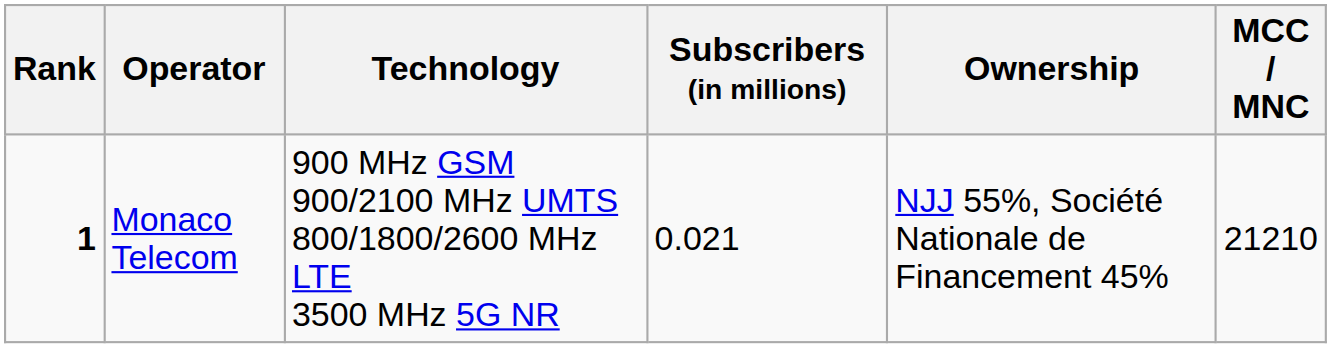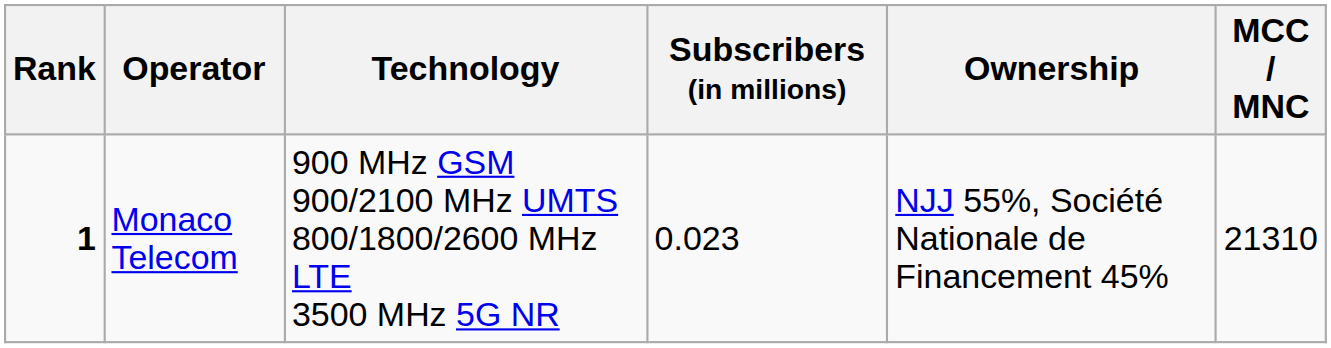Monaco Telecom | Subscribers (in millions): 0.021 -> 0.023
Monaco Telecom | MCC / MNC: 21210 -> 21310
